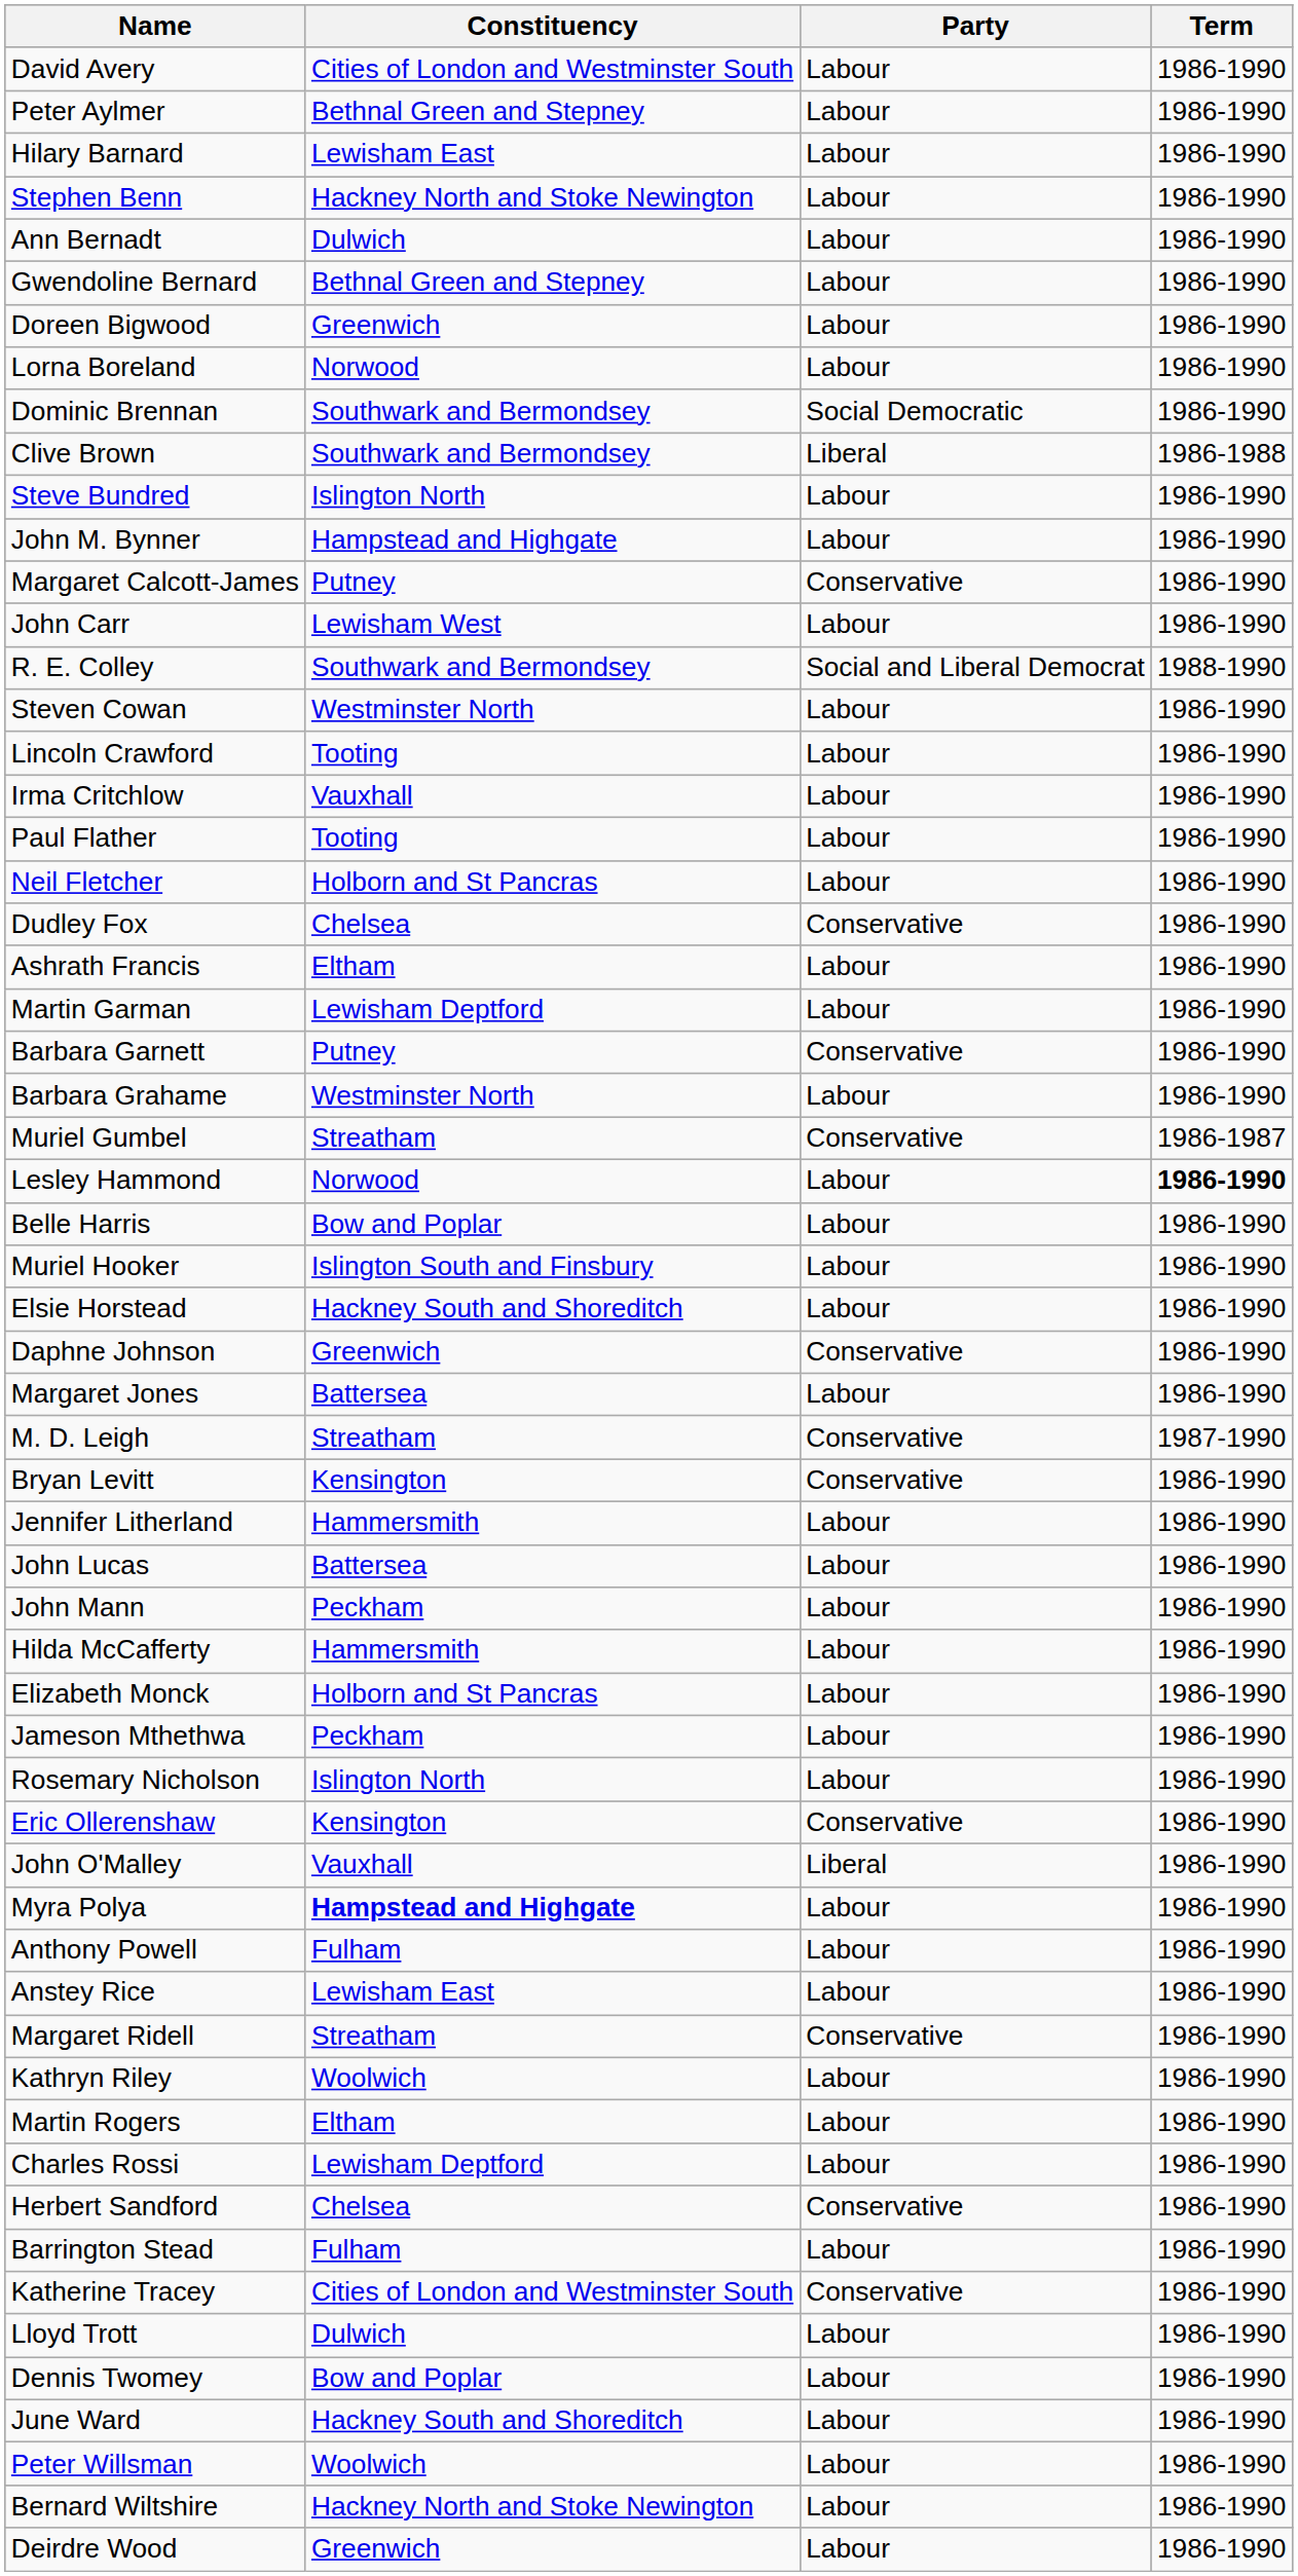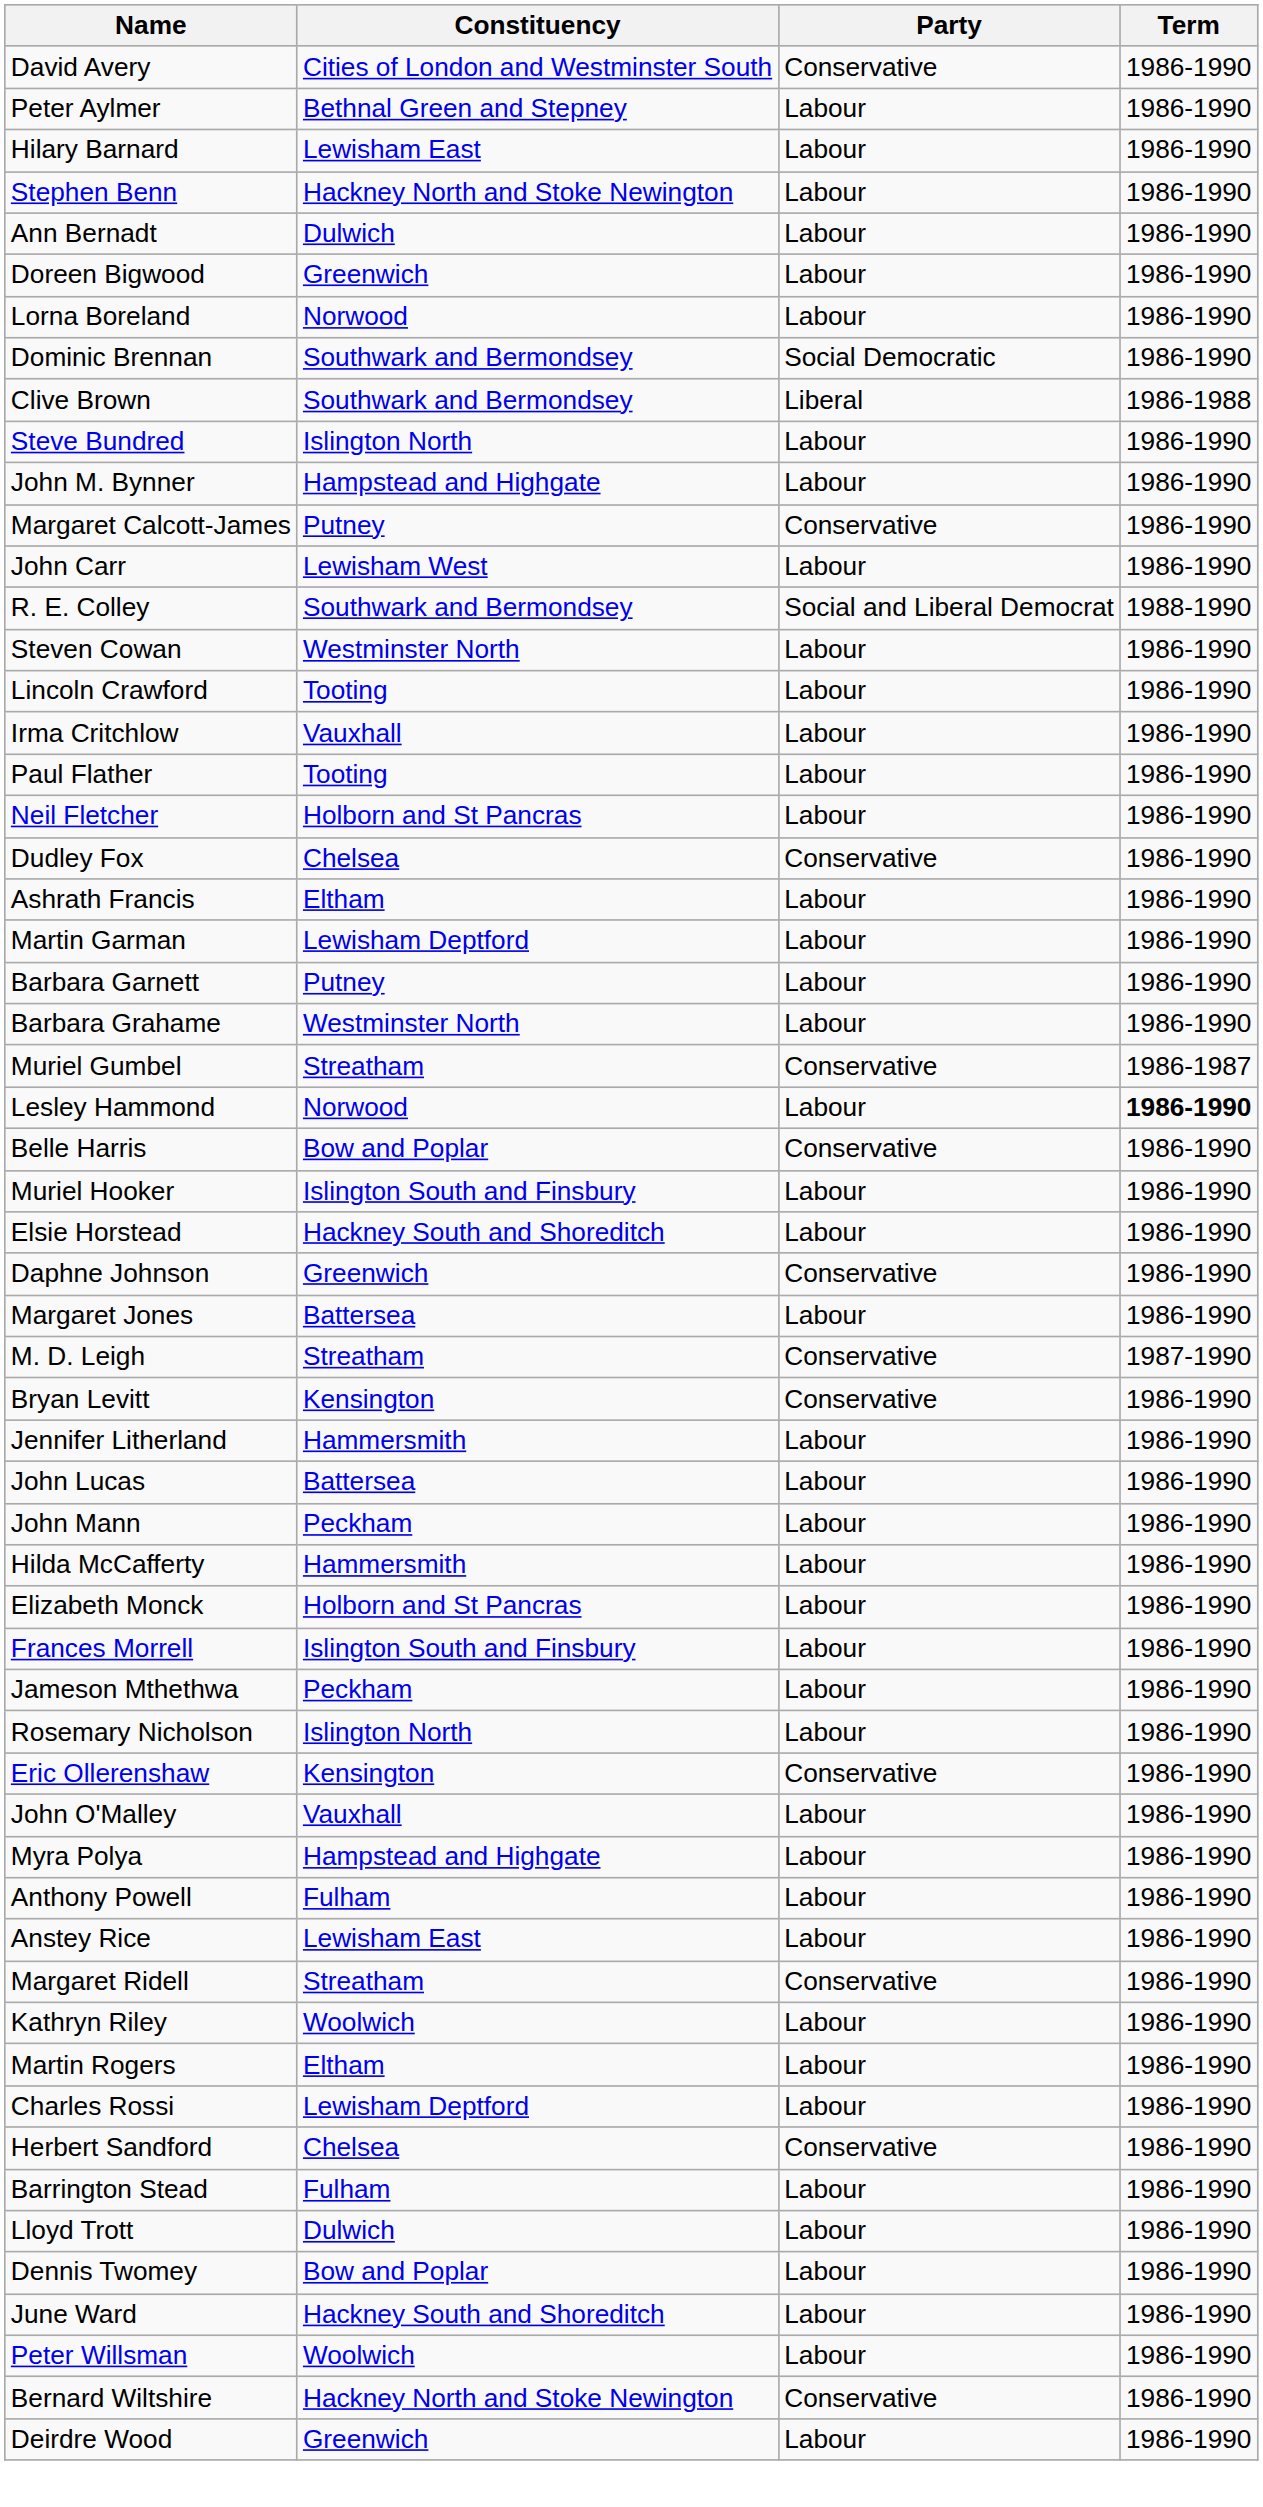David Avery | Party: Labour -> Conservative
- row: Gwendoline Bernard | Bethnal Green and Stepney | Labour | 1986-1990
Barbara Garnett | Party: Conservative -> Labour
Belle Harris | Party: Labour -> Conservative
+ row: Frances Morrell | Islington South and Finsbury | Labour | 1986-1990
John O'Malley | Party: Liberal -> Labour
Myra Polya | Constituency: bold -> normal
- row: Katherine Tracey | Cities of London and Westminster South | Conservative | 1986-1990
Bernard Wiltshire | Party: Labour -> Conservative
